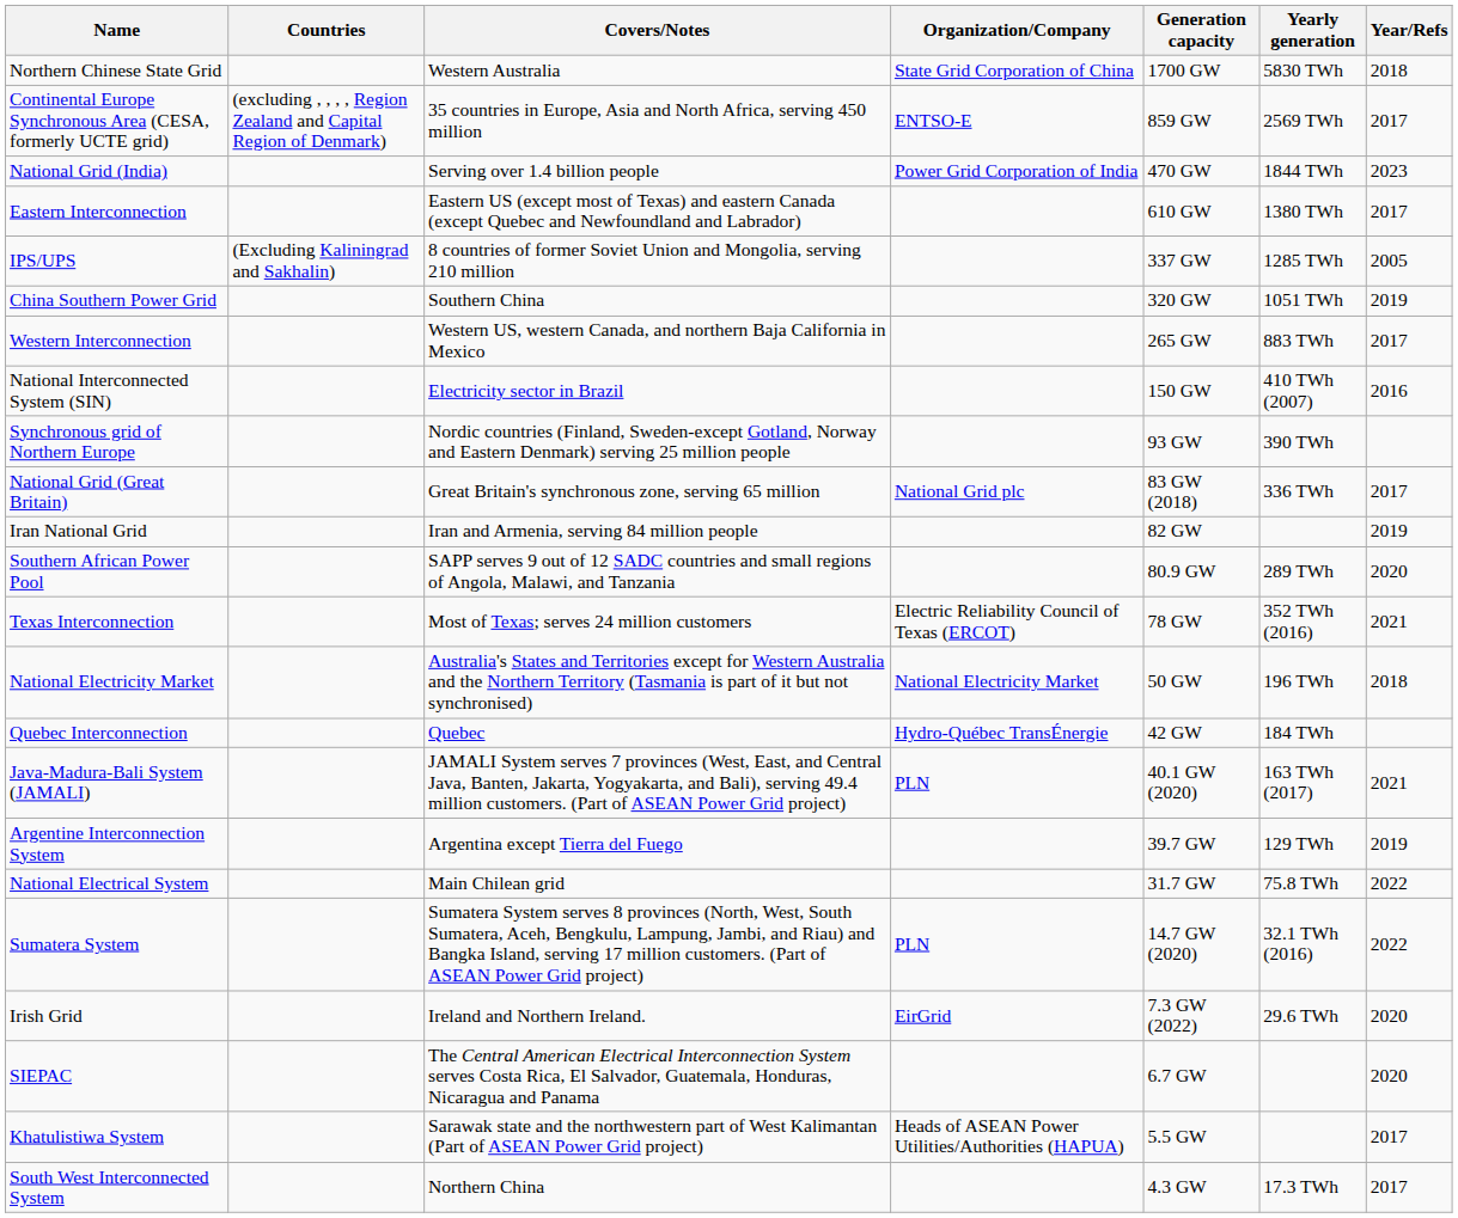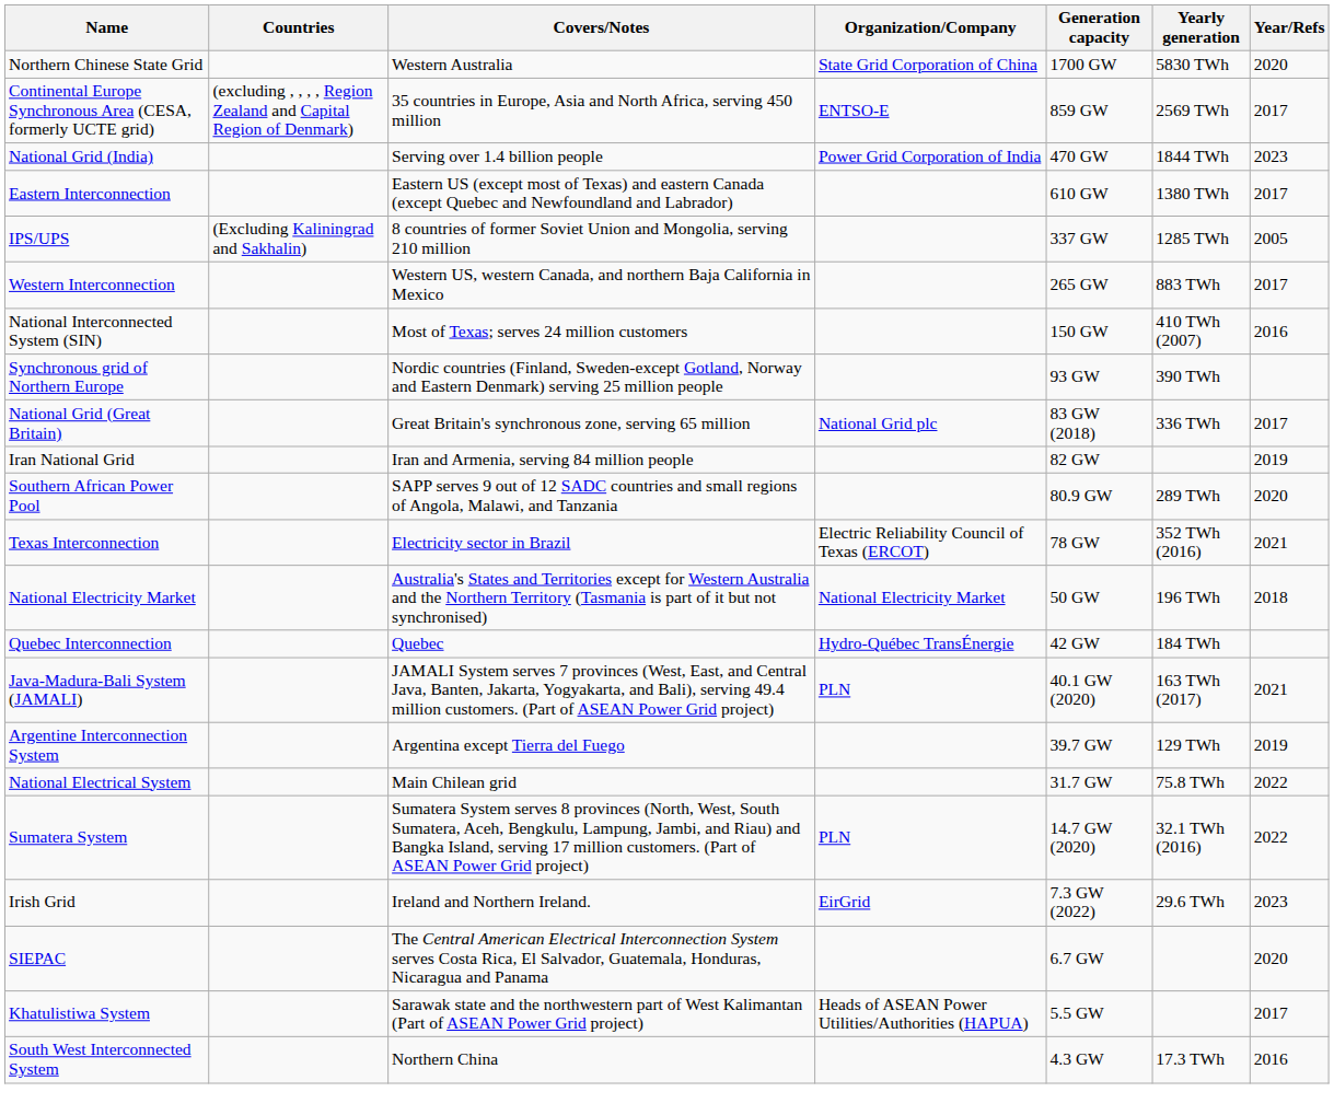Northern Chinese State Grid | Year/Refs: 2018 -> 2020
- row: China Southern Power Grid | Southern China | 320 GW | 1051 TWh | 2019
National Interconnected System (SIN) | Covers/Notes: Electricity sector in Brazil -> Most of Texas; serves 24 million customers
Texas Interconnection | Covers/Notes: Most of Texas; serves 24 million customers -> Electricity sector in Brazil
Irish Grid | Year/Refs: 2020 -> 2023
South West Interconnected System | Year/Refs: 2017 -> 2016
